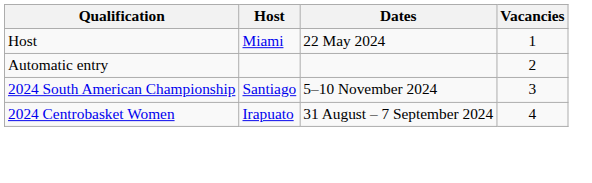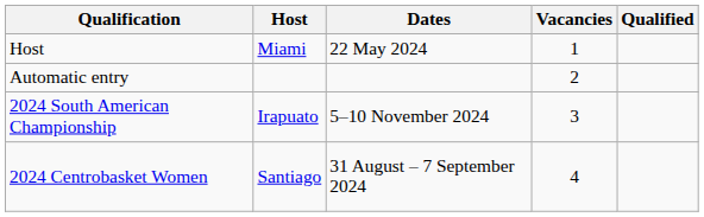+ column: Qualified
2024 South American Championship | Host: Santiago -> Irapuato
2024 Centrobasket Women | Host: Irapuato -> Santiago
